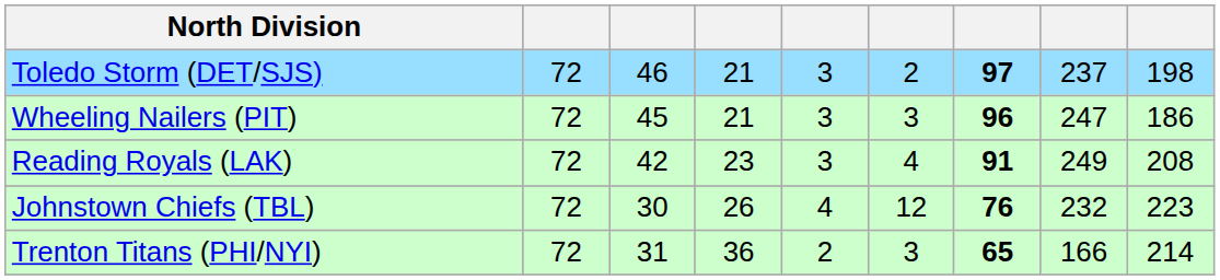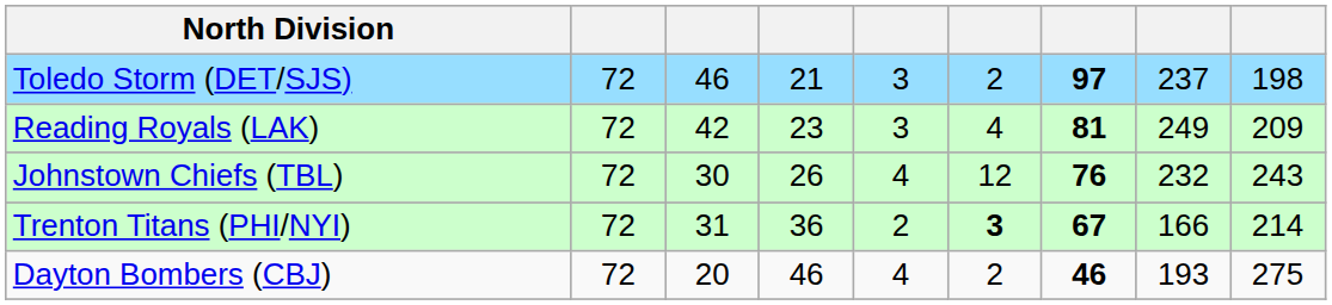- row: Wheeling Nailers (PIT) | 72 | 45 | 21 | 3 | 3 | 96 | 247 | 186
Reading Royals (LAK) | column 7: 91 -> 81
Reading Royals (LAK) | column 9: 208 -> 209
Johnstown Chiefs (TBL) | column 9: 223 -> 243
Trenton Titans (PHI/NYI) | column 6: normal -> bold
Trenton Titans (PHI/NYI) | column 7: 65 -> 67
+ row: Dayton Bombers (CBJ) | 72 | 20 | 46 | 4 | 2 | 46 | 193 | 275
